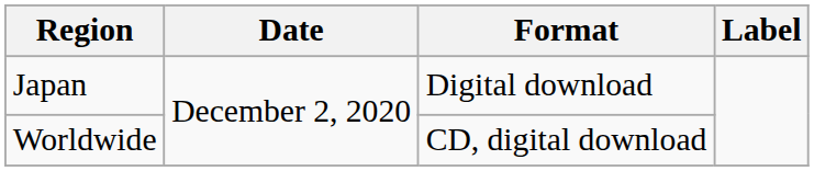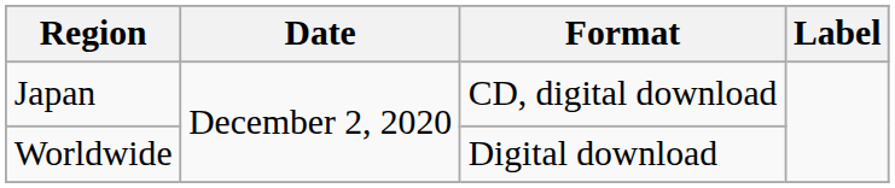Japan | Format: Digital download -> CD, digital download
Worldwide | Format: CD, digital download -> Digital download
